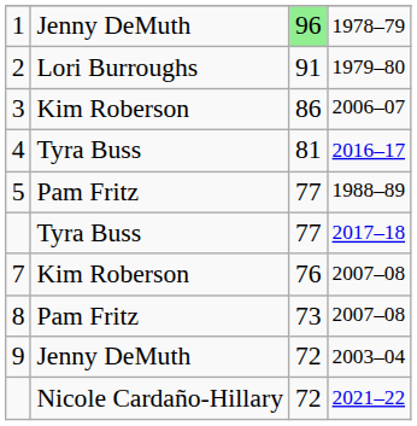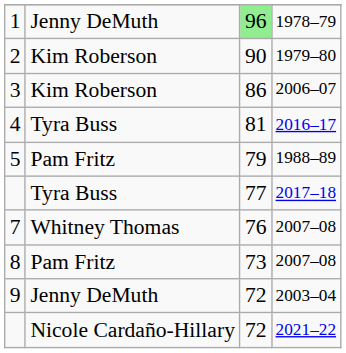2 | column 2: Lori Burroughs -> Kim Roberson
2 | column 3: 91 -> 90
5 | column 3: 77 -> 79
7 | column 2: Kim Roberson -> Whitney Thomas
